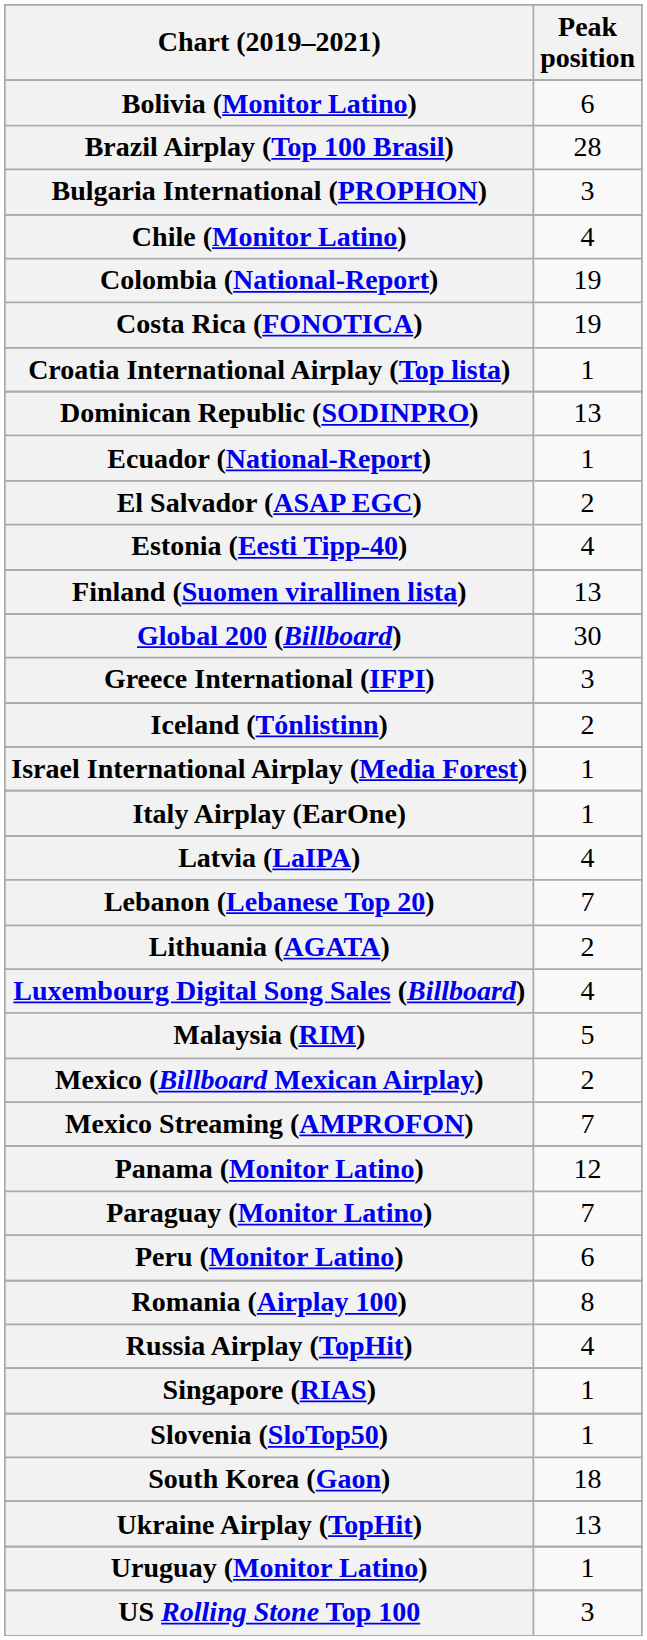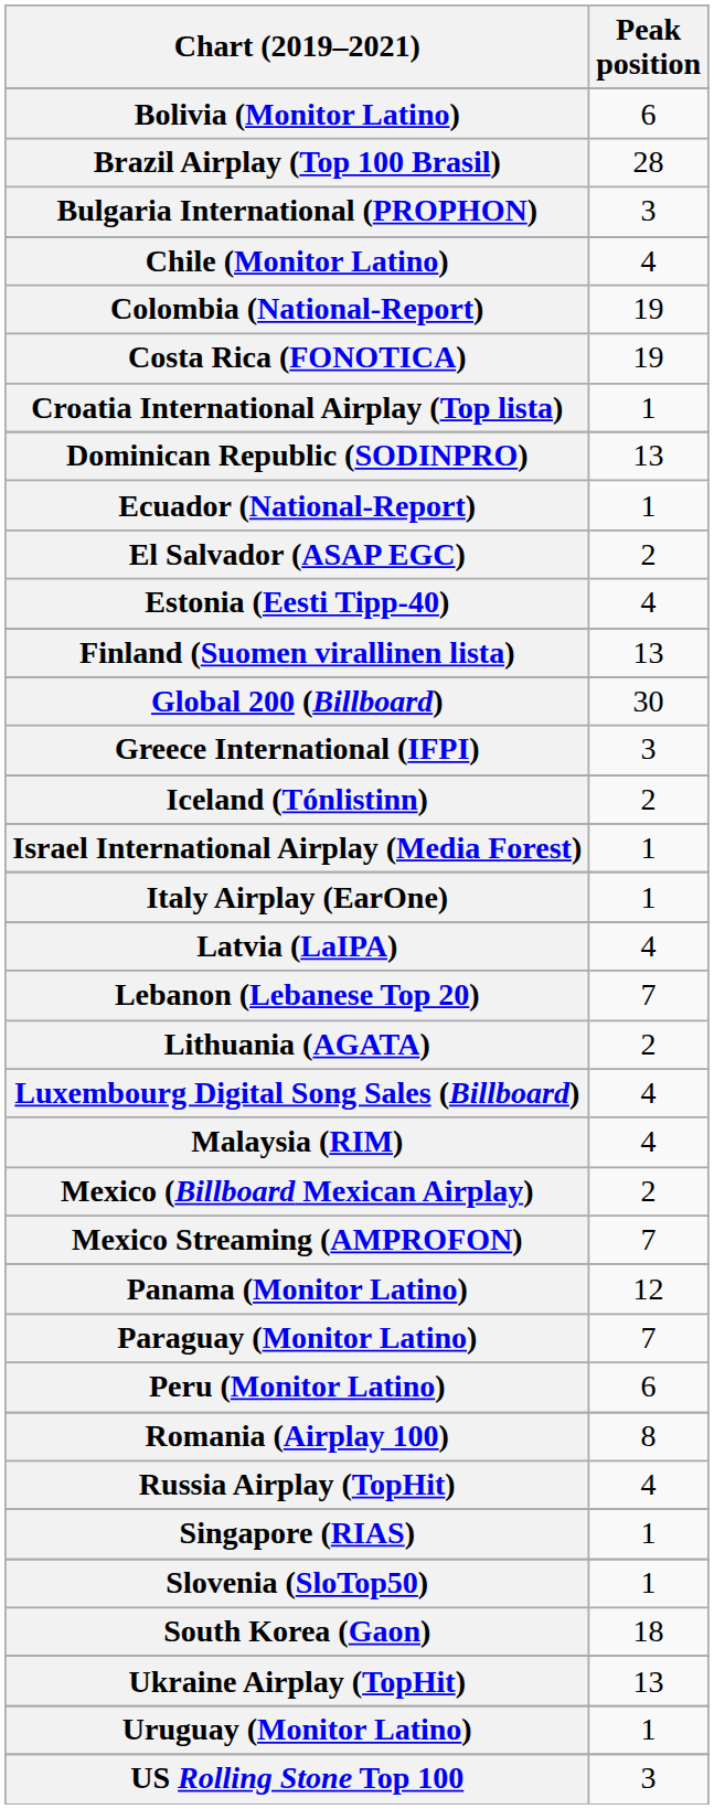Malaysia (RIM) | Peak position: 5 -> 4
